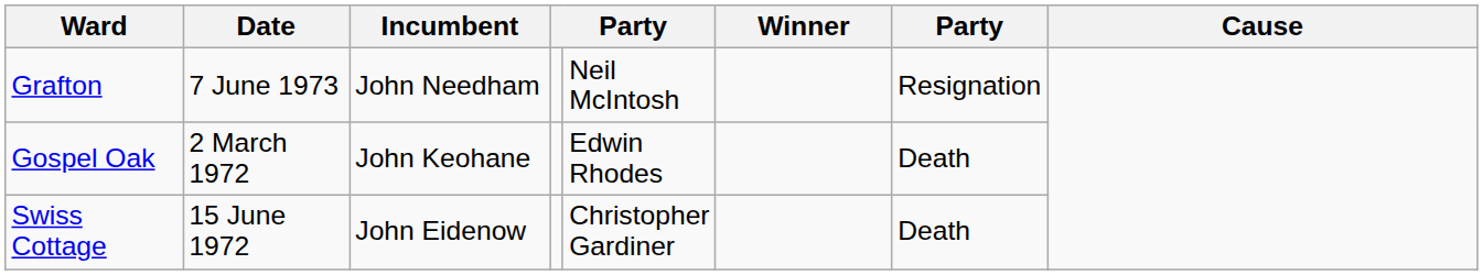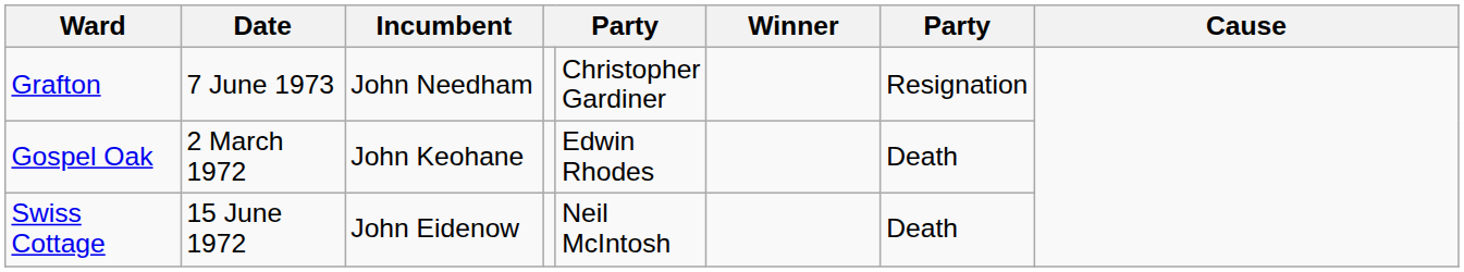Grafton | column 5: Neil McIntosh -> Christopher Gardiner
Swiss Cottage | column 5: Christopher Gardiner -> Neil McIntosh
